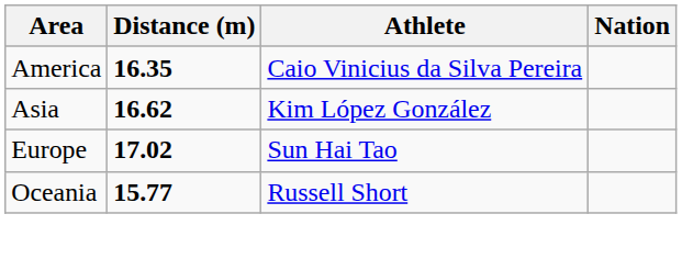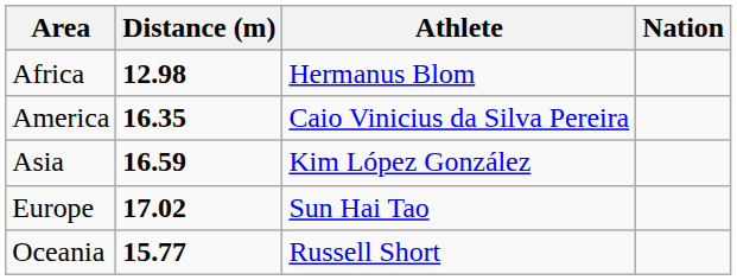+ row: Africa | 12.98 | Hermanus Blom
Asia | Distance (m): 16.62 -> 16.59
